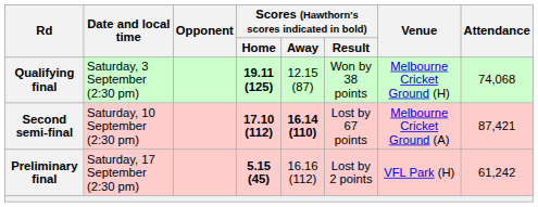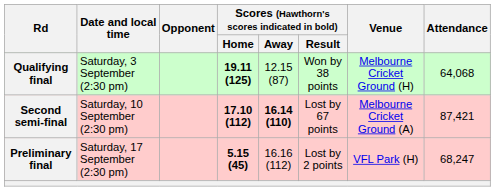Qualifying final | Attendance: 74,068 -> 64,068
Preliminary final | Attendance: 61,242 -> 68,247
